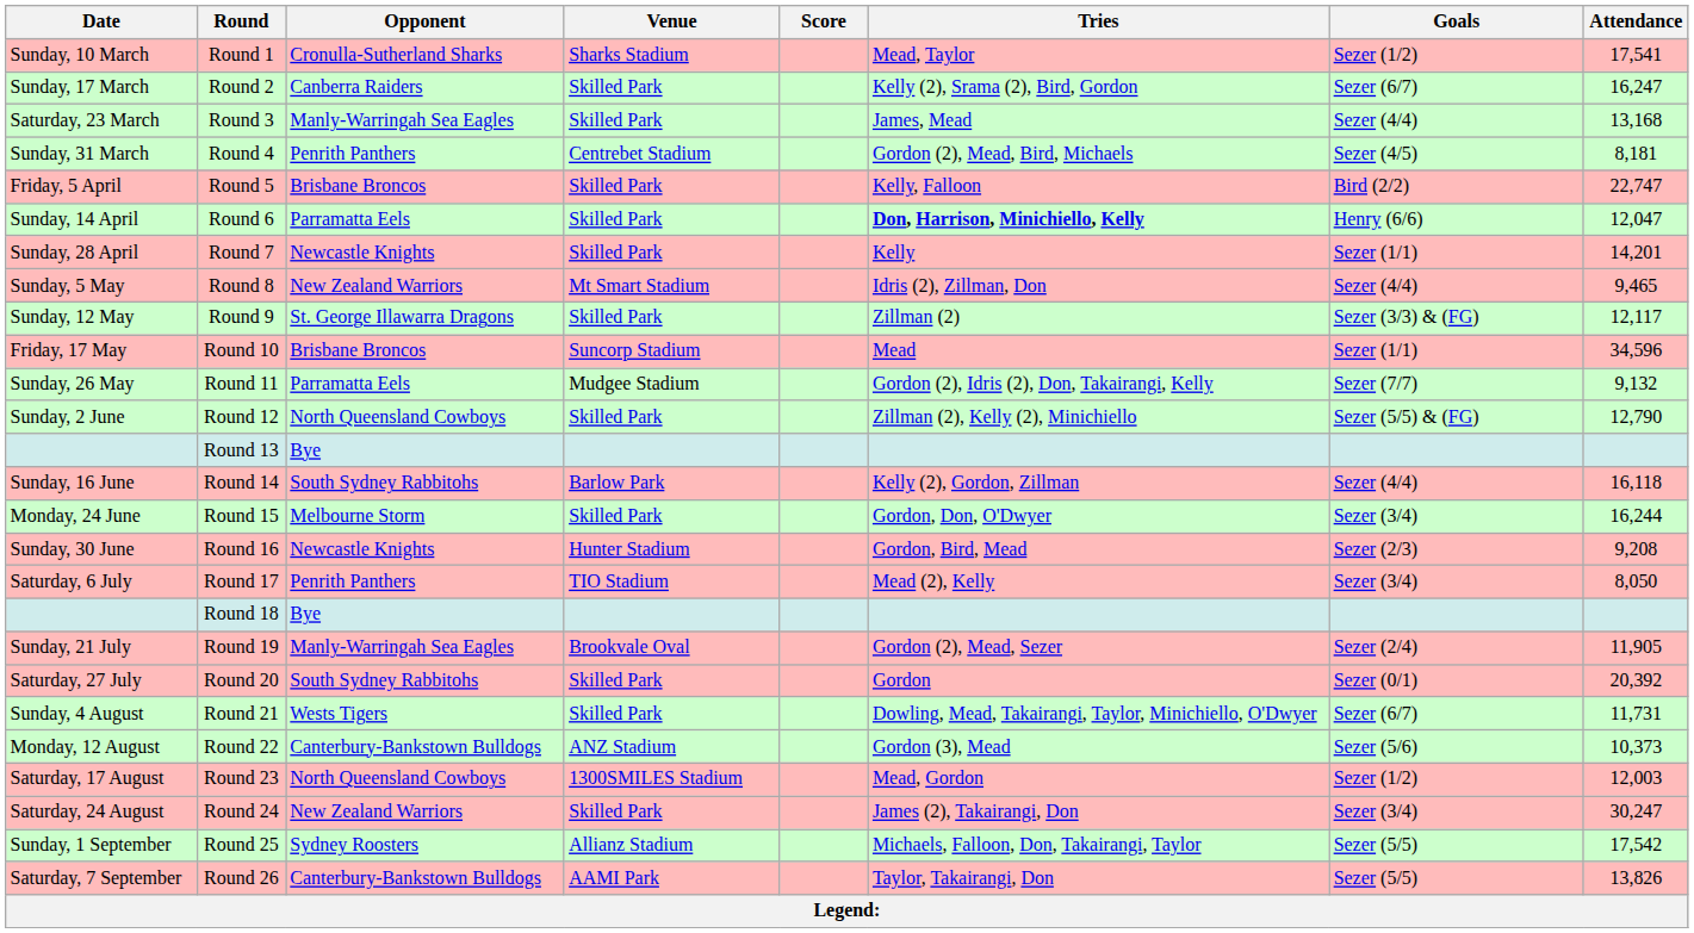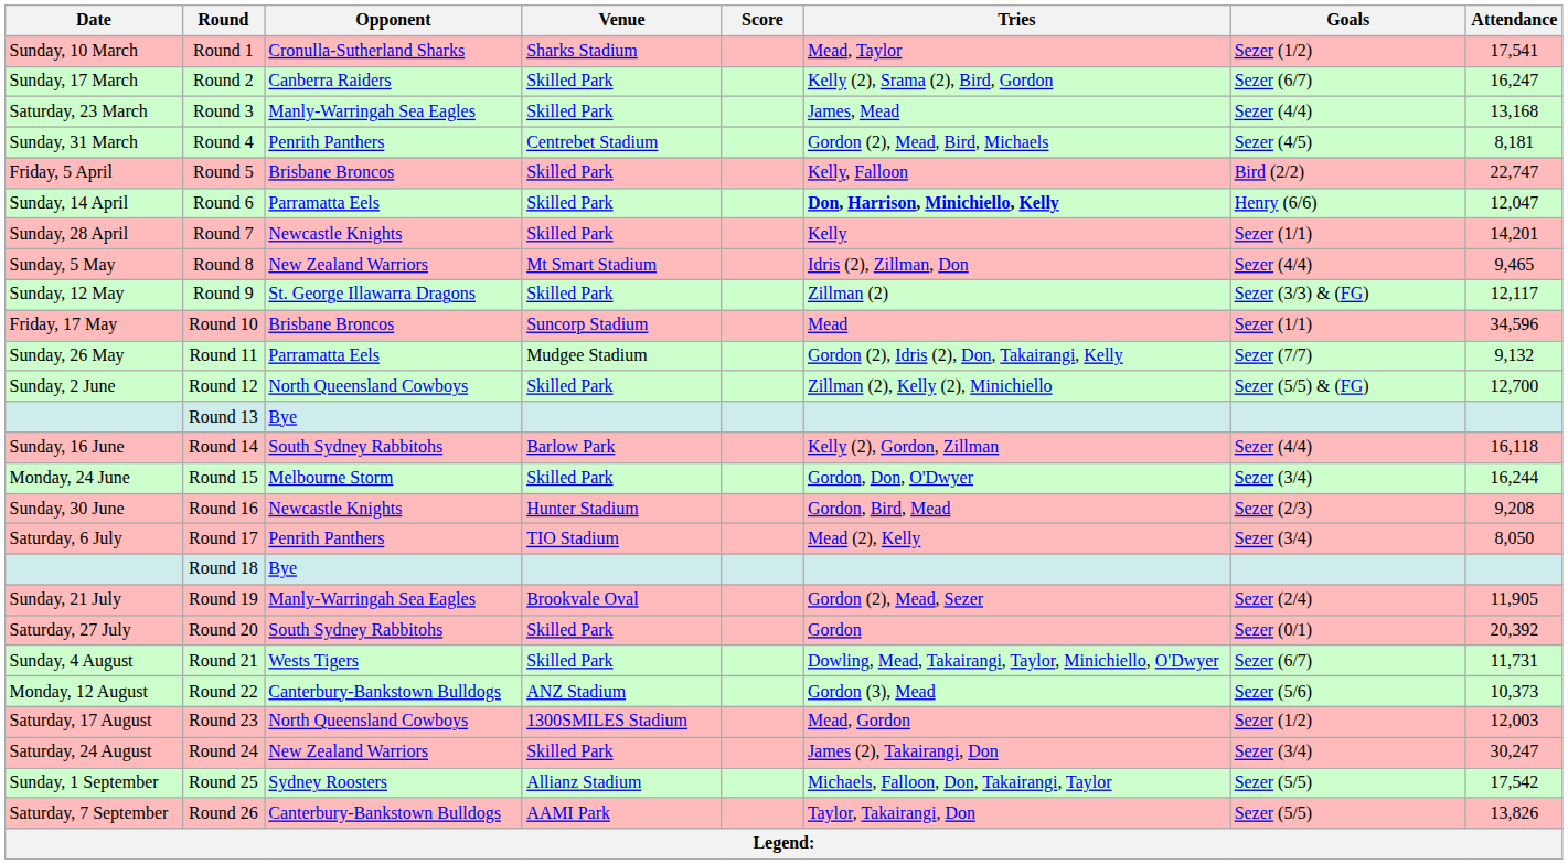Round 12 | Attendance: 12,790 -> 12,700
